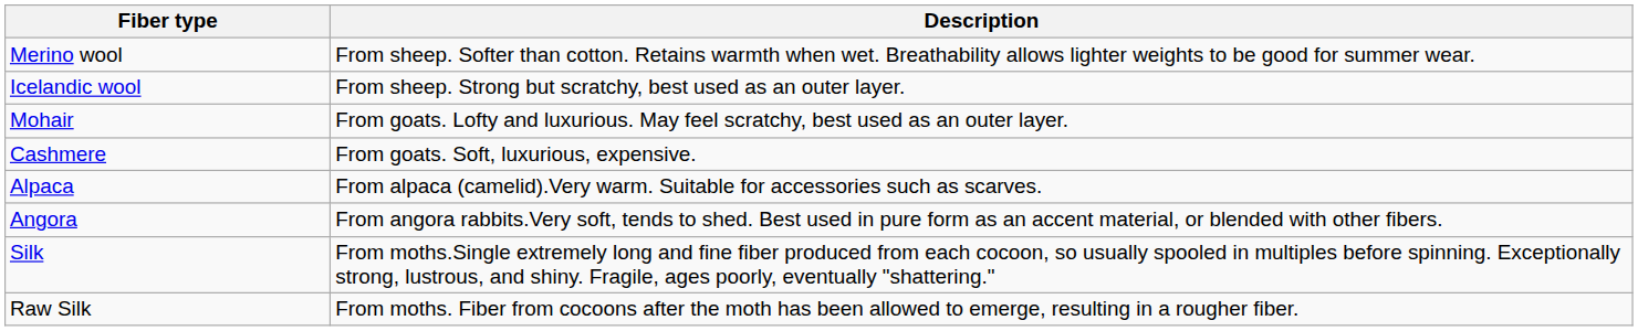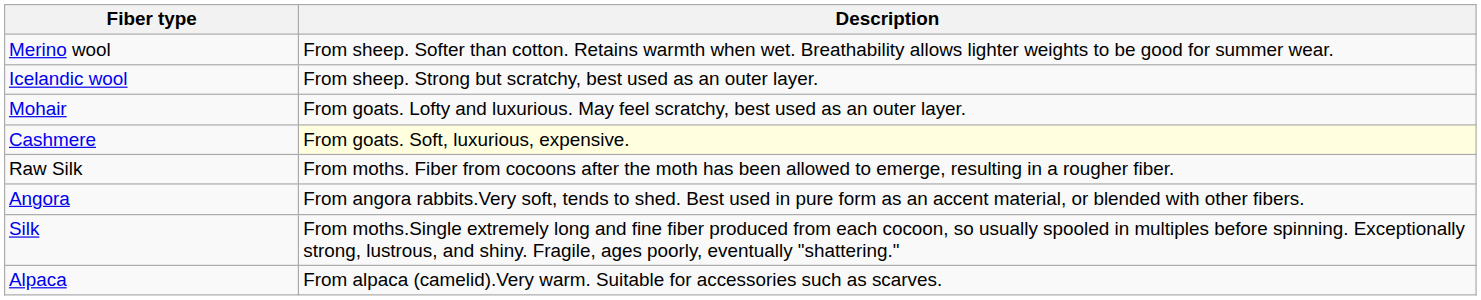Cashmere | Description: no background -> lightyellow background
rows swapped: Alpaca <-> Raw Silk
